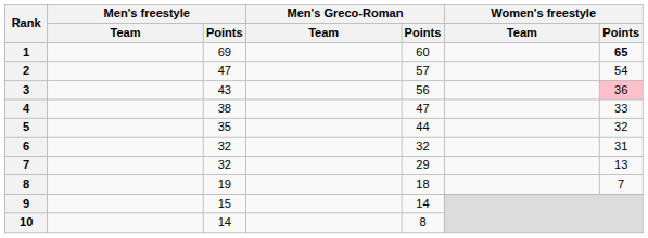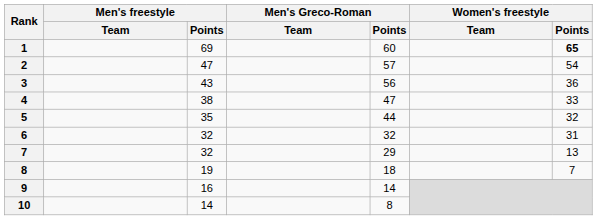3 | Women's freestyle / Points: pink background -> no background
9 | Men's freestyle / Points: 15 -> 16
